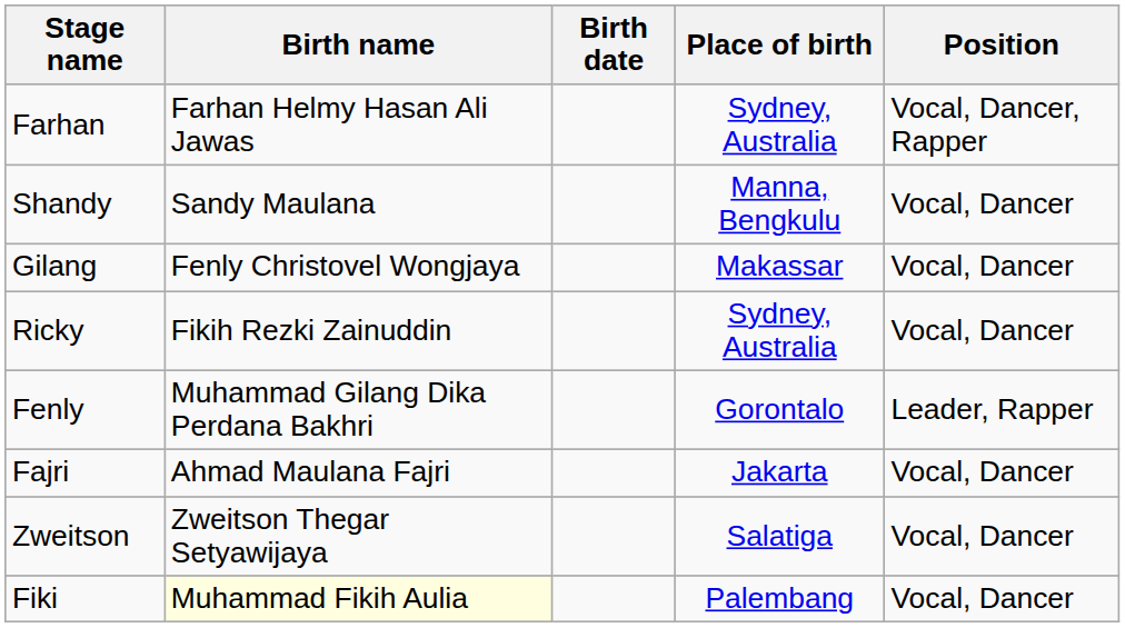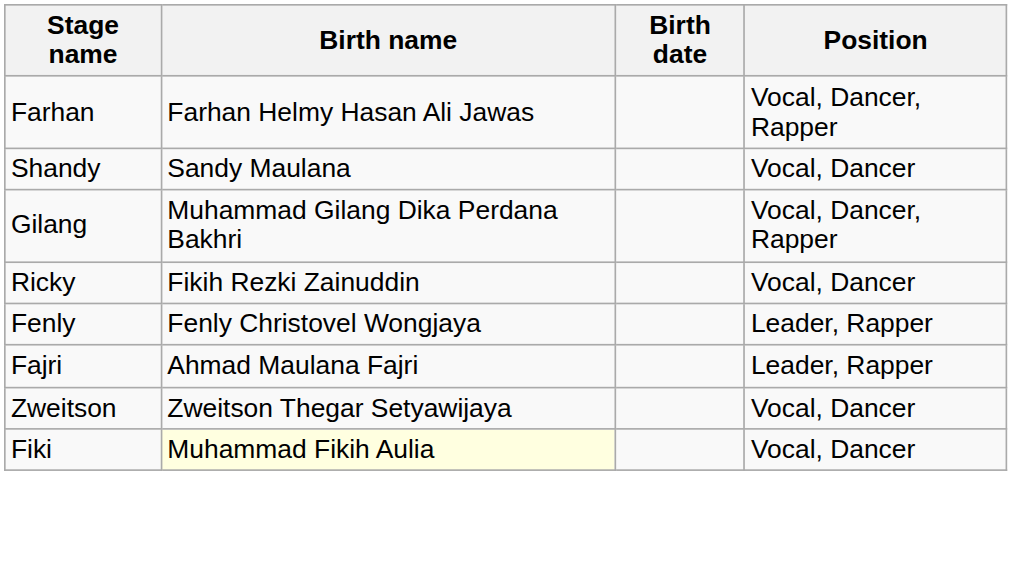- column: Place of birth | Sydney, Australia | Manna, Bengkulu | Makassar | Sydney, Australia | Gorontalo | Jakarta | Salatiga | Palembang
Gilang | Birth name: Fenly Christovel Wongjaya -> Muhammad Gilang Dika Perdana Bakhri
Gilang | Position: Vocal, Dancer -> Vocal, Dancer, Rapper
Fenly | Birth name: Muhammad Gilang Dika Perdana Bakhri -> Fenly Christovel Wongjaya
Fajri | Position: Vocal, Dancer -> Leader, Rapper
